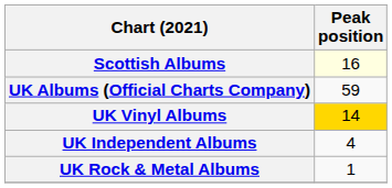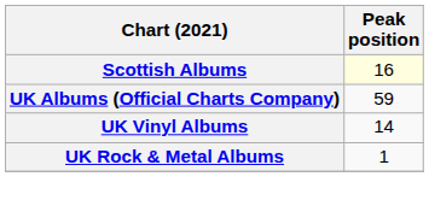UK Vinyl Albums | Peak position: gold background -> no background
- row: UK Independent Albums | 4
